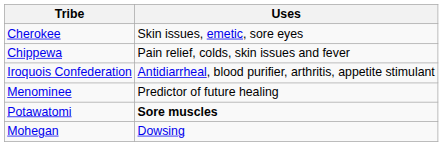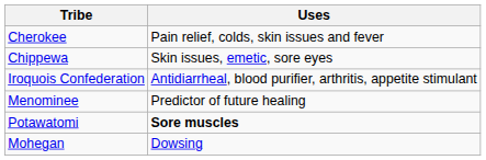Cherokee | Uses: Skin issues, emetic, sore eyes -> Pain relief, colds, skin issues and fever
Chippewa | Uses: Pain relief, colds, skin issues and fever -> Skin issues, emetic, sore eyes
